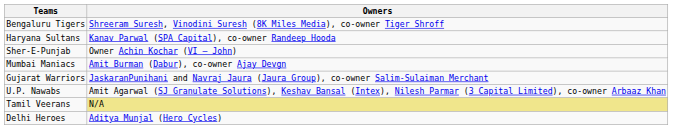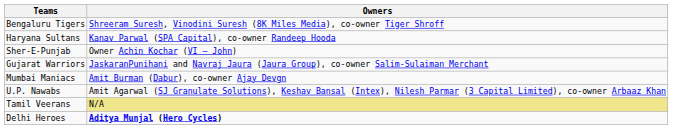rows swapped: Mumbai Maniacs <-> Gujarat Warriors
Delhi Heroes | Owners: normal -> bold
